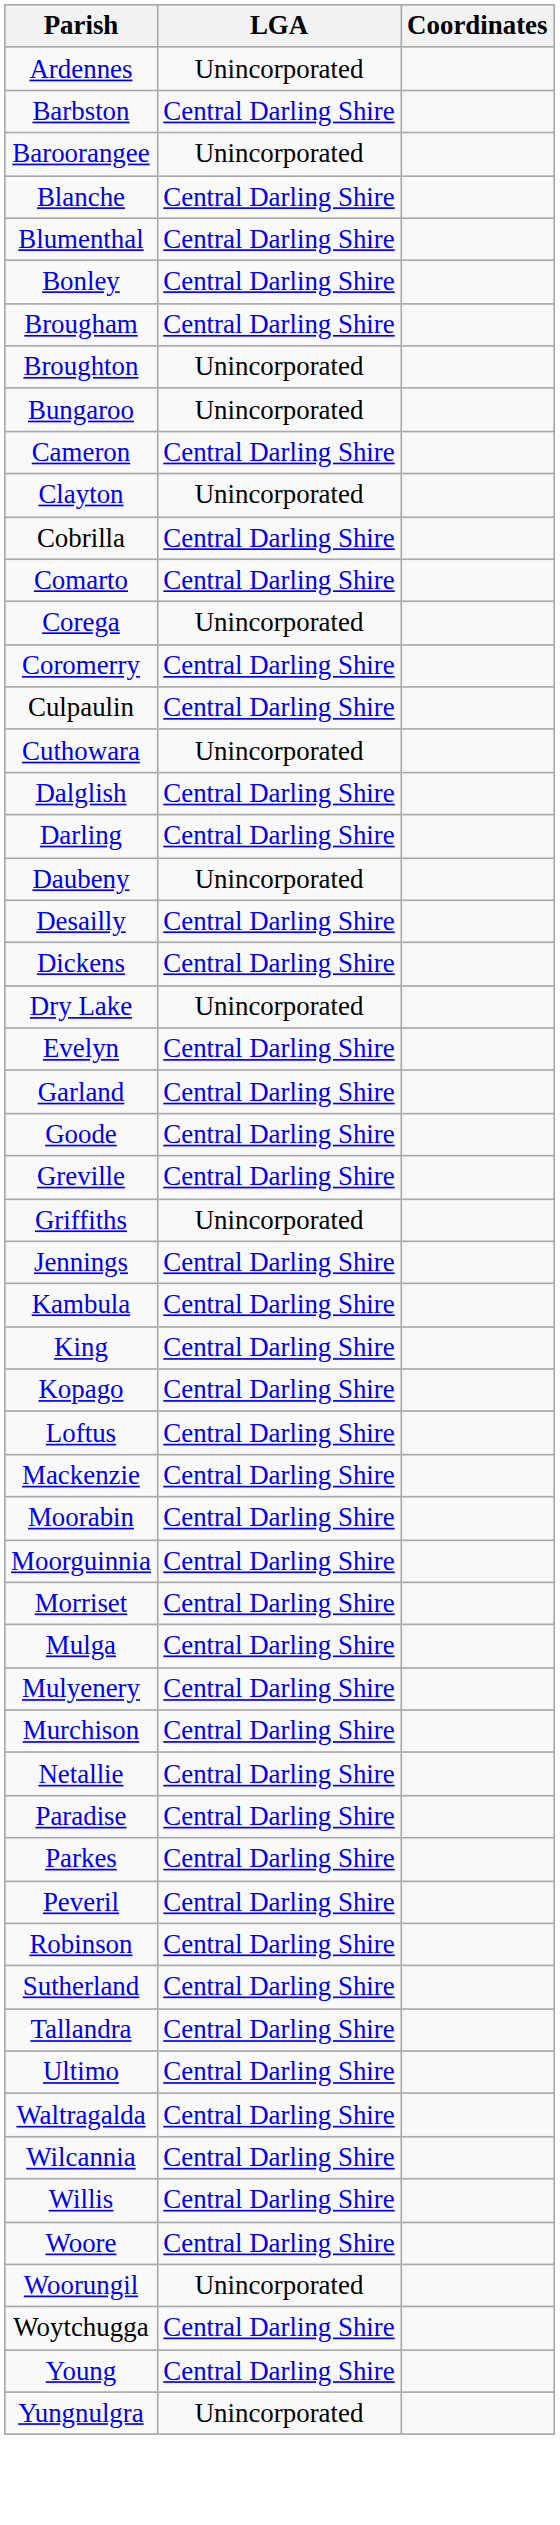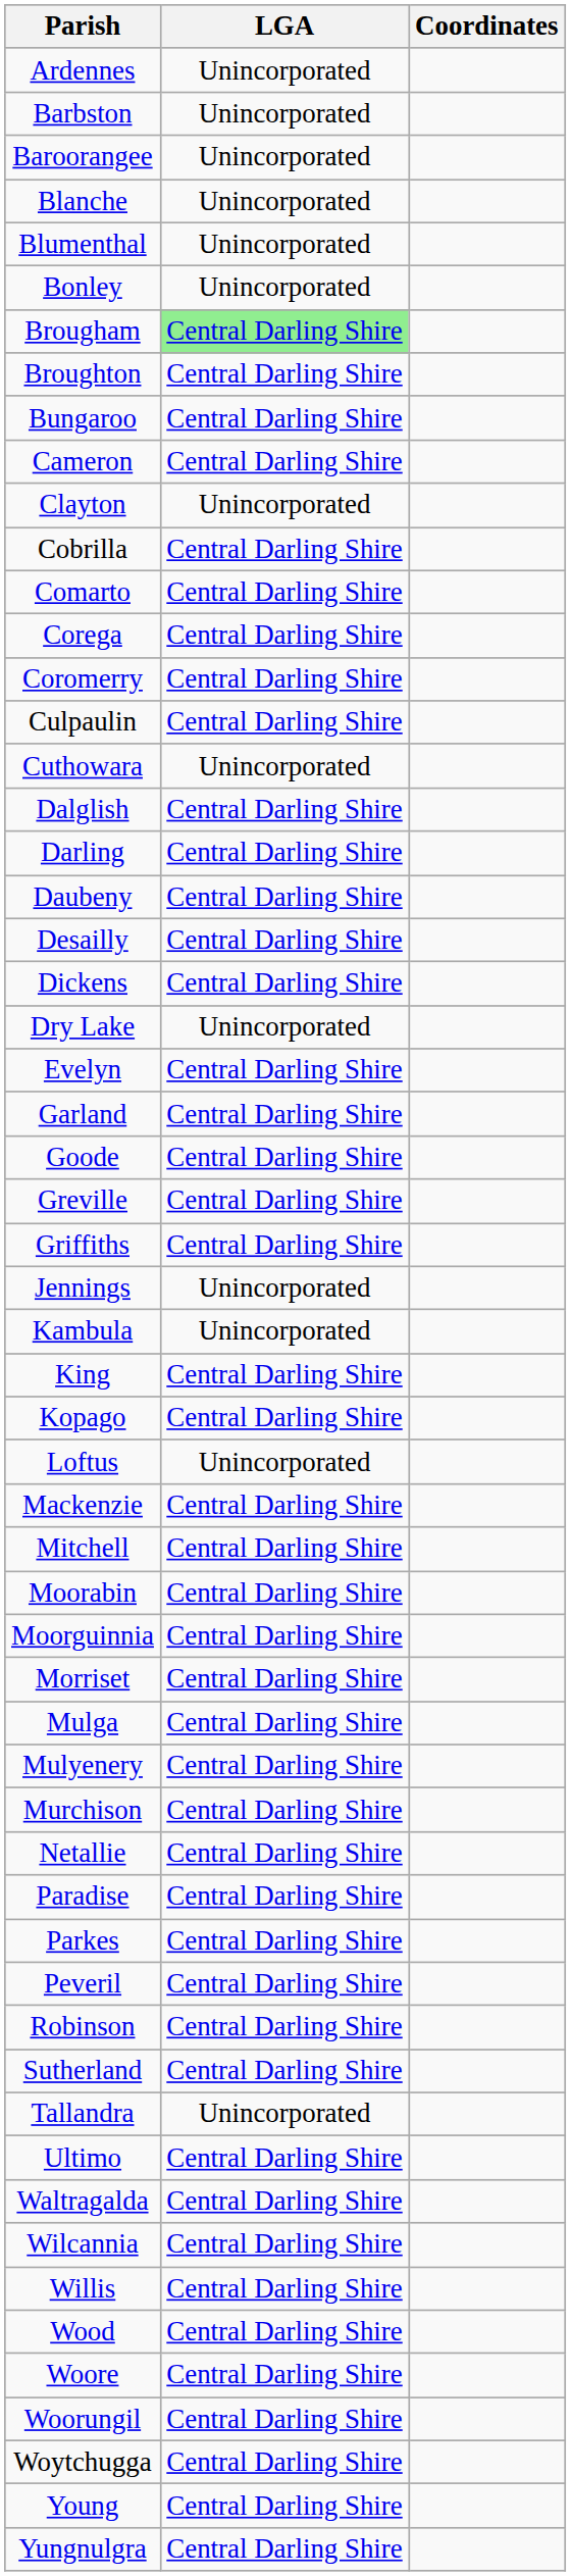Barbston | LGA: Central Darling Shire -> Unincorporated
Blanche | LGA: Central Darling Shire -> Unincorporated
Blumenthal | LGA: Central Darling Shire -> Unincorporated
Bonley | LGA: Central Darling Shire -> Unincorporated
Brougham | LGA: no background -> lightgreen background
Broughton | LGA: Unincorporated -> Central Darling Shire
Bungaroo | LGA: Unincorporated -> Central Darling Shire
Corega | LGA: Unincorporated -> Central Darling Shire
Daubeny | LGA: Unincorporated -> Central Darling Shire
Griffiths | LGA: Unincorporated -> Central Darling Shire
Jennings | LGA: Central Darling Shire -> Unincorporated
Kambula | LGA: Central Darling Shire -> Unincorporated
Loftus | LGA: Central Darling Shire -> Unincorporated
+ row: Mitchell | Central Darling Shire
Tallandra | LGA: Central Darling Shire -> Unincorporated
+ row: Wood | Central Darling Shire
Woorungil | LGA: Unincorporated -> Central Darling Shire
Yungnulgra | LGA: Unincorporated -> Central Darling Shire
